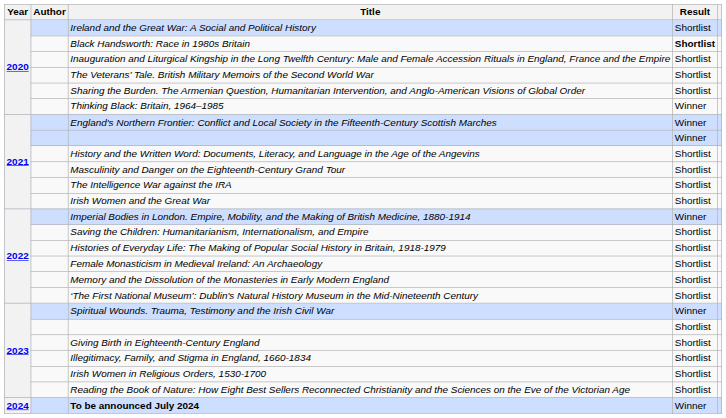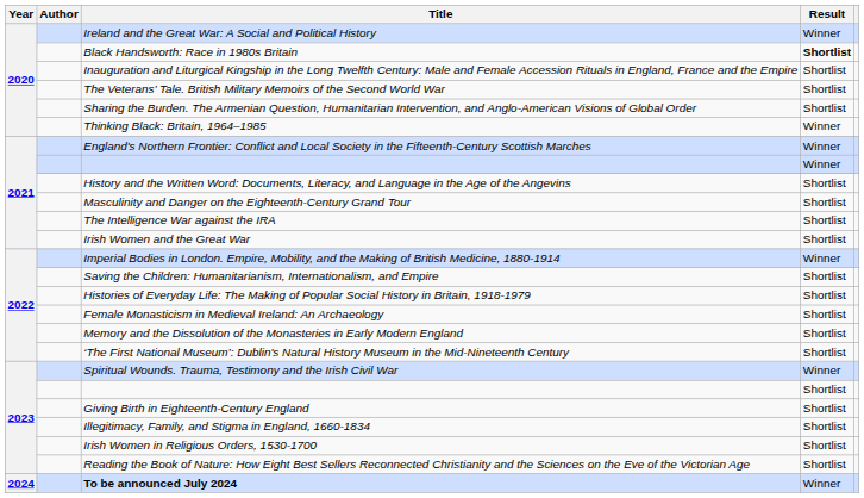Ireland and the Great War: A Social and Political History | Result: Shortlist -> Winner
